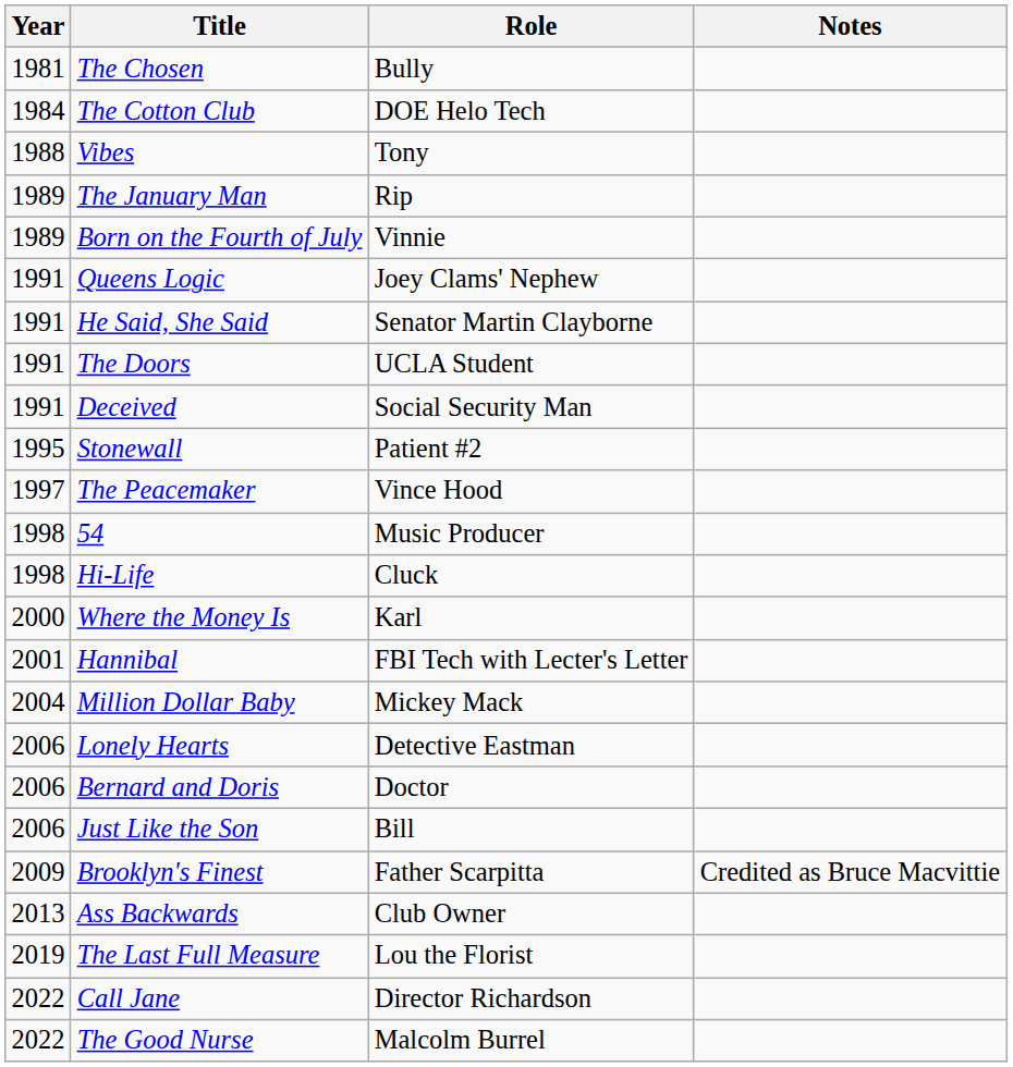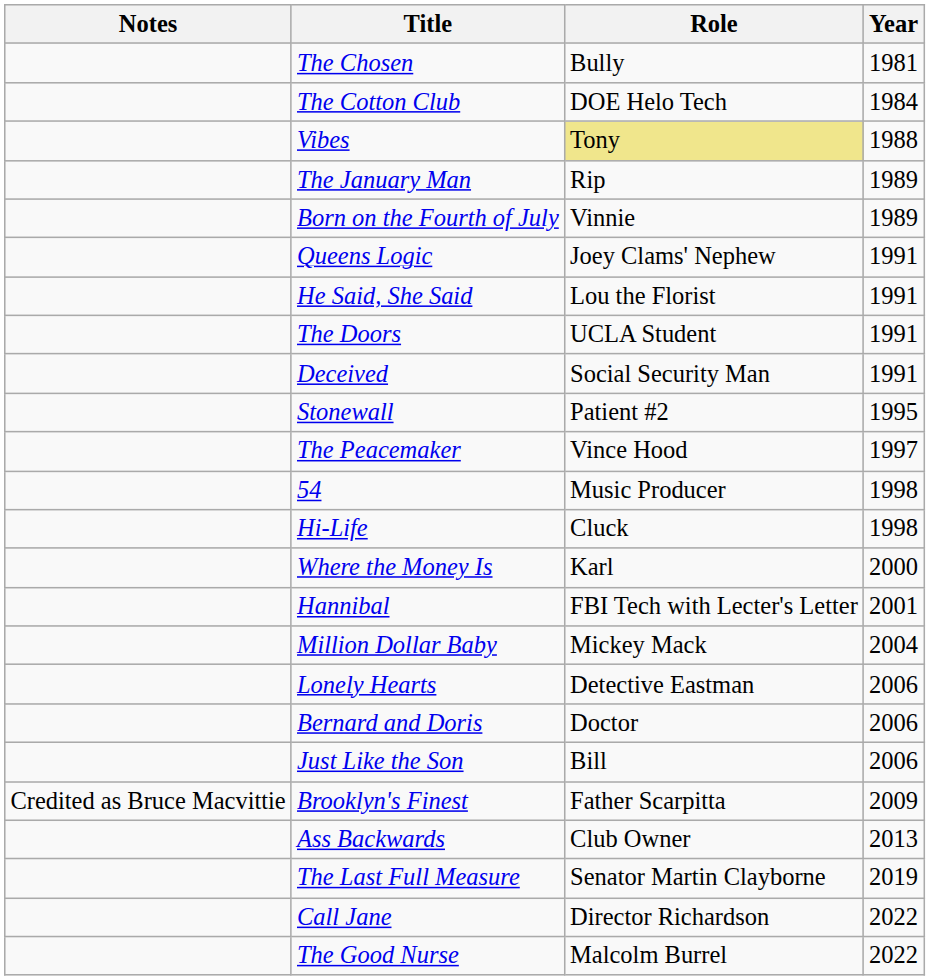columns swapped: Year <-> Notes
Vibes | Role: no background -> khaki background
He Said, She Said | Role: Senator Martin Clayborne -> Lou the Florist
The Last Full Measure | Role: Lou the Florist -> Senator Martin Clayborne
